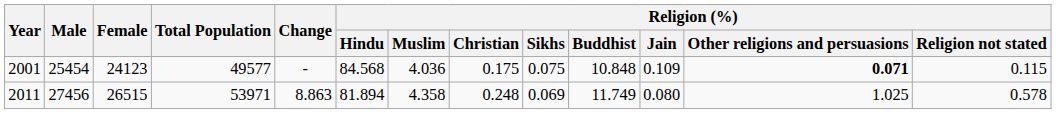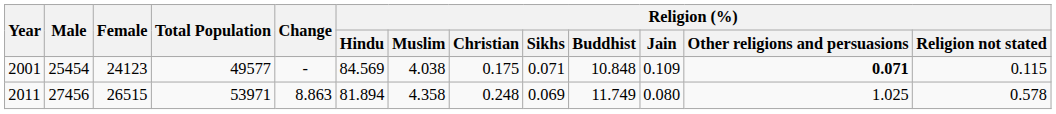2001 | Religion (%) / Hindu: 84.568 -> 84.569
2001 | Religion (%) / Muslim: 4.036 -> 4.038
2001 | Religion (%) / Sikhs: 0.075 -> 0.071
